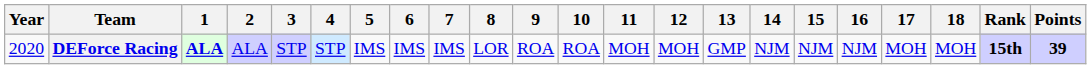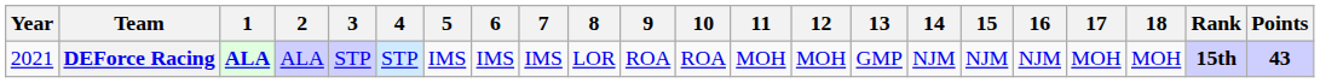DEForce Racing | Year: 2020 -> 2021
DEForce Racing | Points: 39 -> 43
